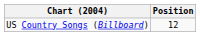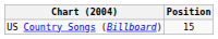US Country Songs (Billboard) | Position: 12 -> 15
